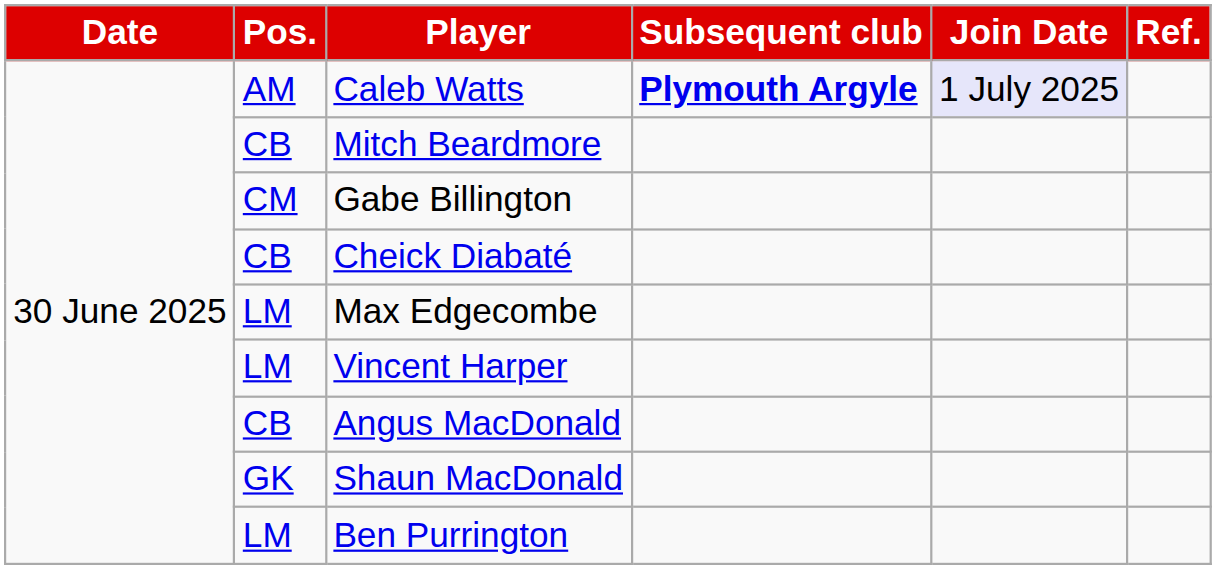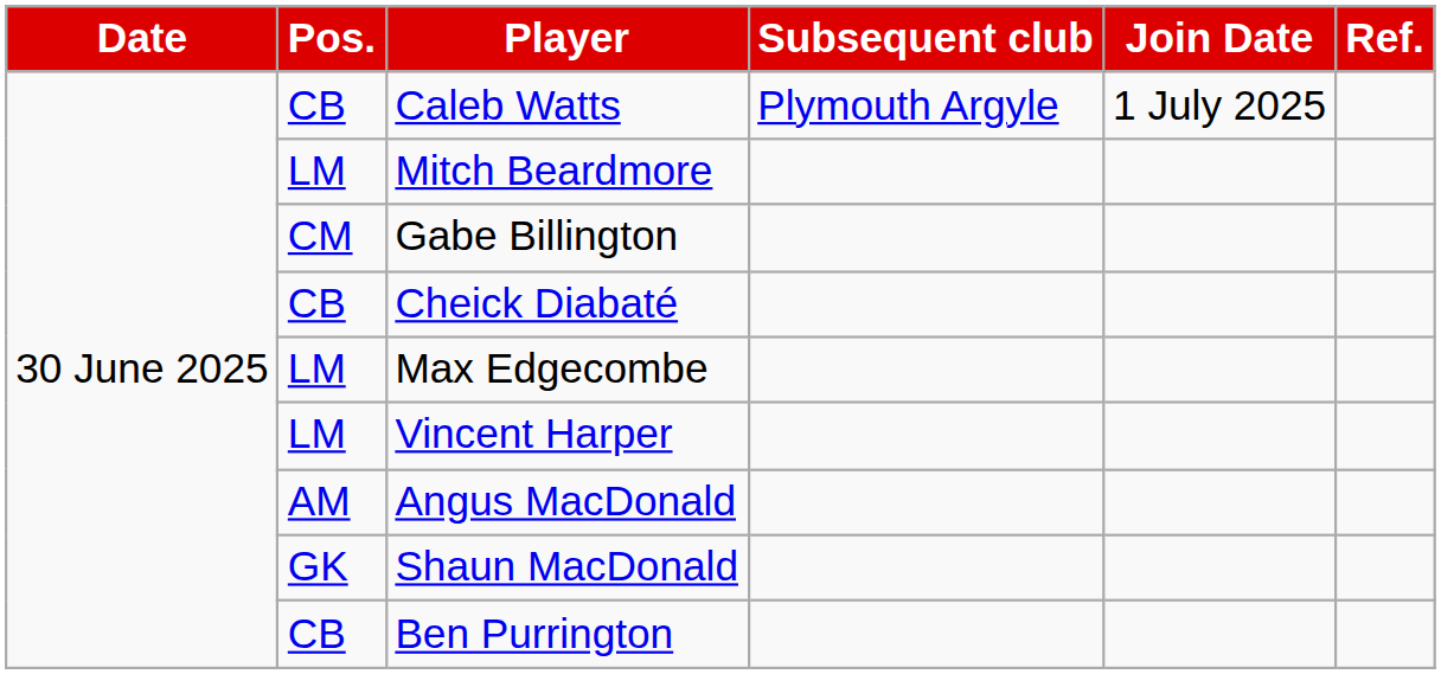Caleb Watts | Pos.: AM -> CB
Caleb Watts | Subsequent club: bold -> normal
Caleb Watts | Join Date: lavender background -> no background
Mitch Beardmore | Pos.: CB -> LM
Angus MacDonald | Pos.: CB -> AM
Ben Purrington | Pos.: LM -> CB
